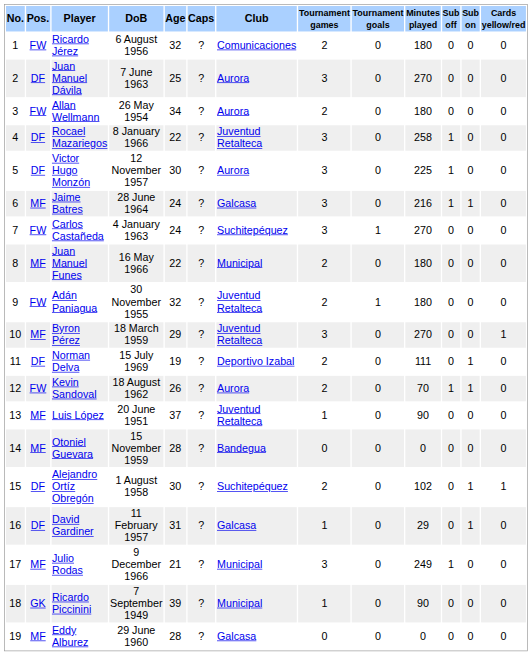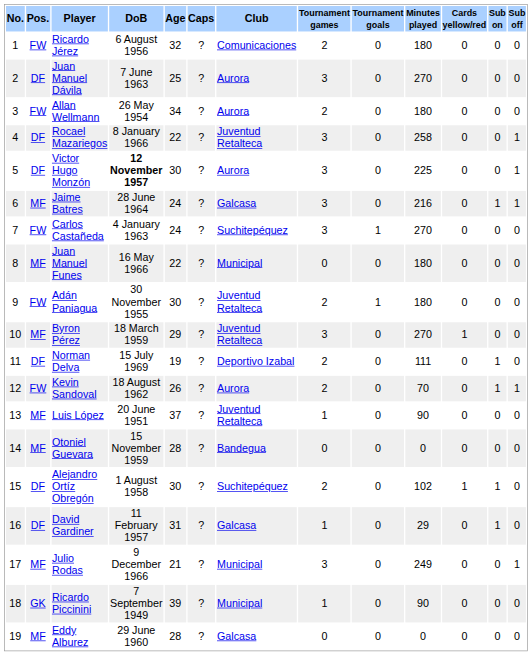columns swapped: Sub off <-> Cards yellow/red
Victor Hugo Monzón | DoB: normal -> bold
Juan Manuel Funes | Tournament games: 2 -> 0
Adán Paniagua | Age: 32 -> 30
